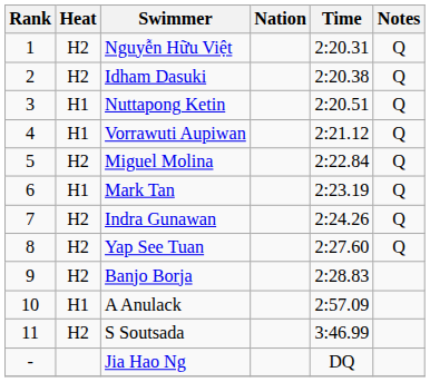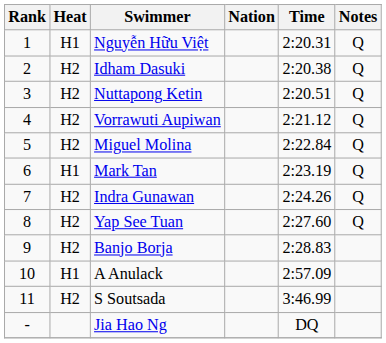Nguyễn Hữu Việt | Heat: H2 -> H1
Nuttapong Ketin | Heat: H1 -> H2
Vorrawuti Aupiwan | Heat: H1 -> H2
